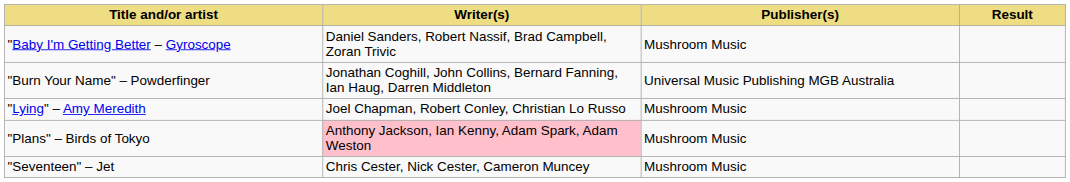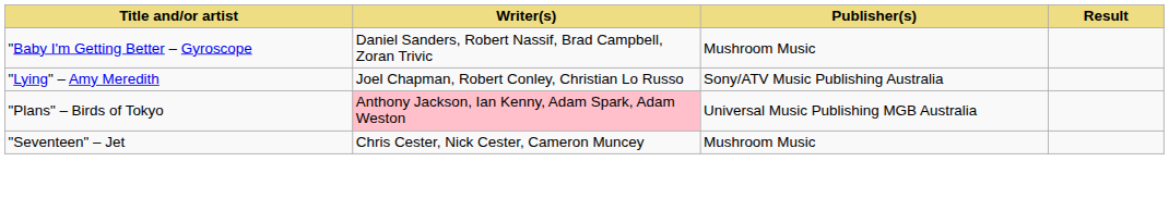- row: "Burn Your Name" – Powderfinger | Jonathan Coghill, John Collins, Bernard Fanning, Ian Haug, Darren Middleton | Universal Music Publishing MGB Australia
"Lying" – Amy Meredith | Publisher(s): Mushroom Music -> Sony/ATV Music Publishing Australia
"Plans" – Birds of Tokyo | Publisher(s): Mushroom Music -> Universal Music Publishing MGB Australia
